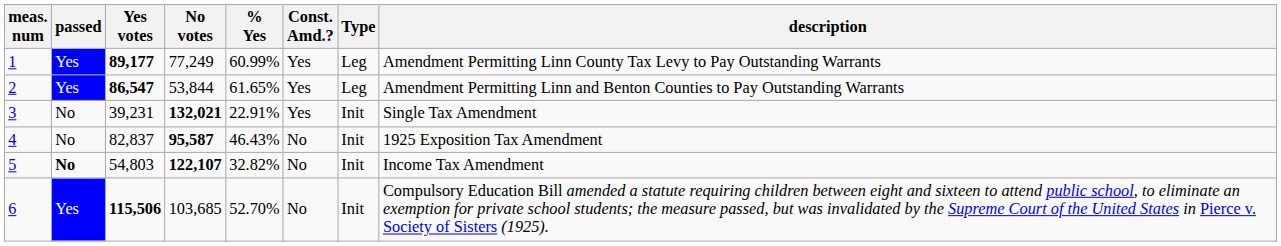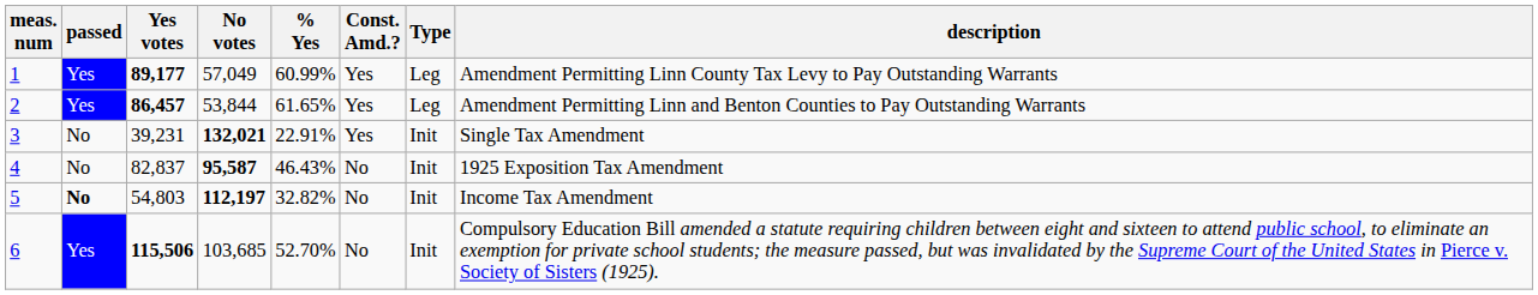1 | No votes: 77,249 -> 57,049
2 | Yes votes: 86,547 -> 86,457
5 | No votes: 122,107 -> 112,197
